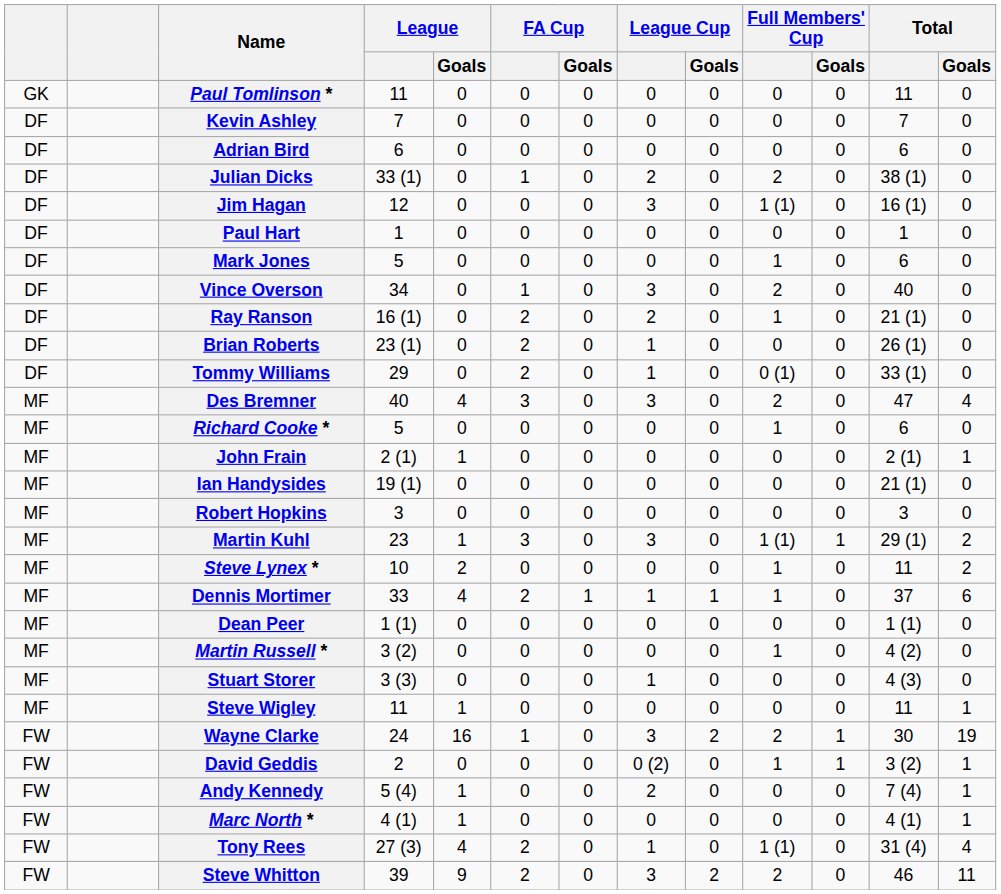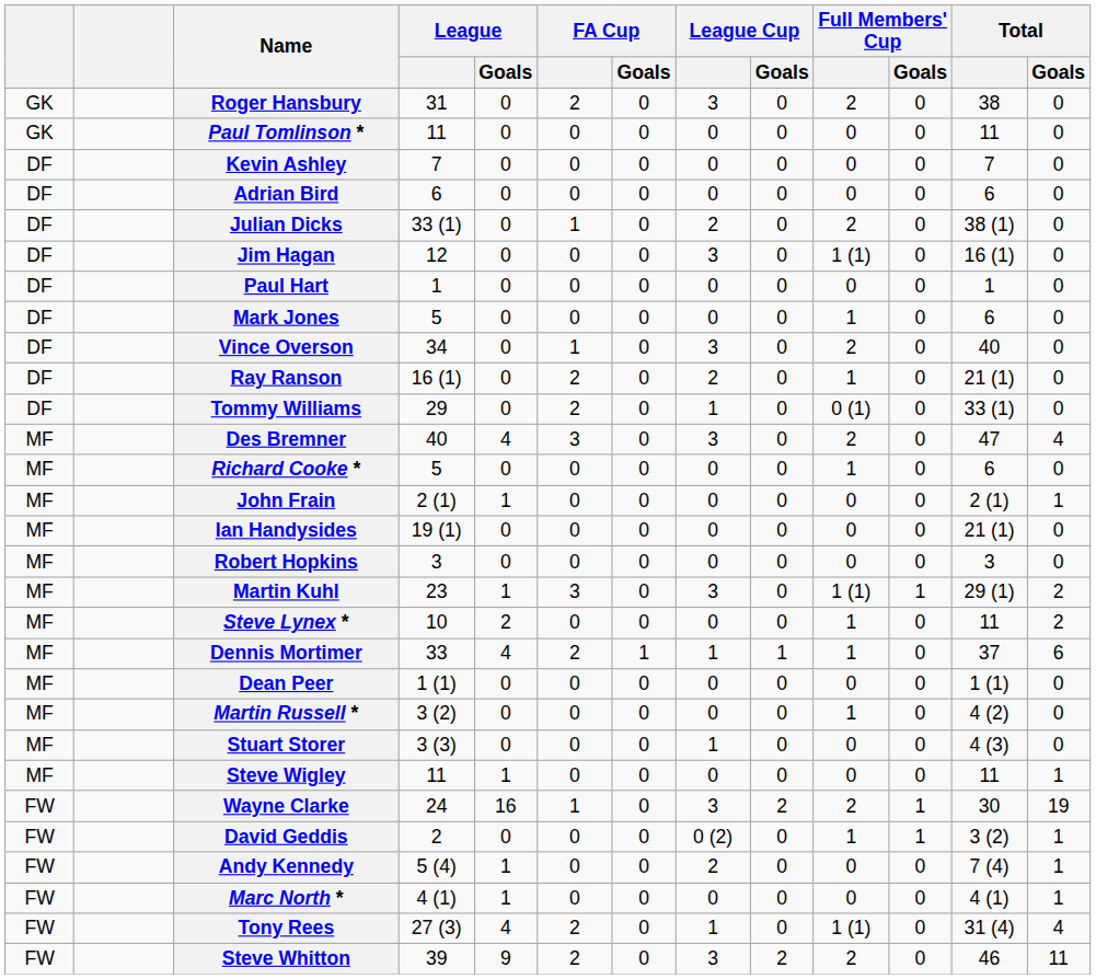+ row: GK | Roger Hansbury | 31 | 0 | 2 | 0 | 3 | 0 | 2 | 0 | 38 | 0
- row: DF | Brian Roberts | 23 (1) | 0 | 2 | 0 | 1 | 0 | 0 | 0 | 26 (1) | 0
